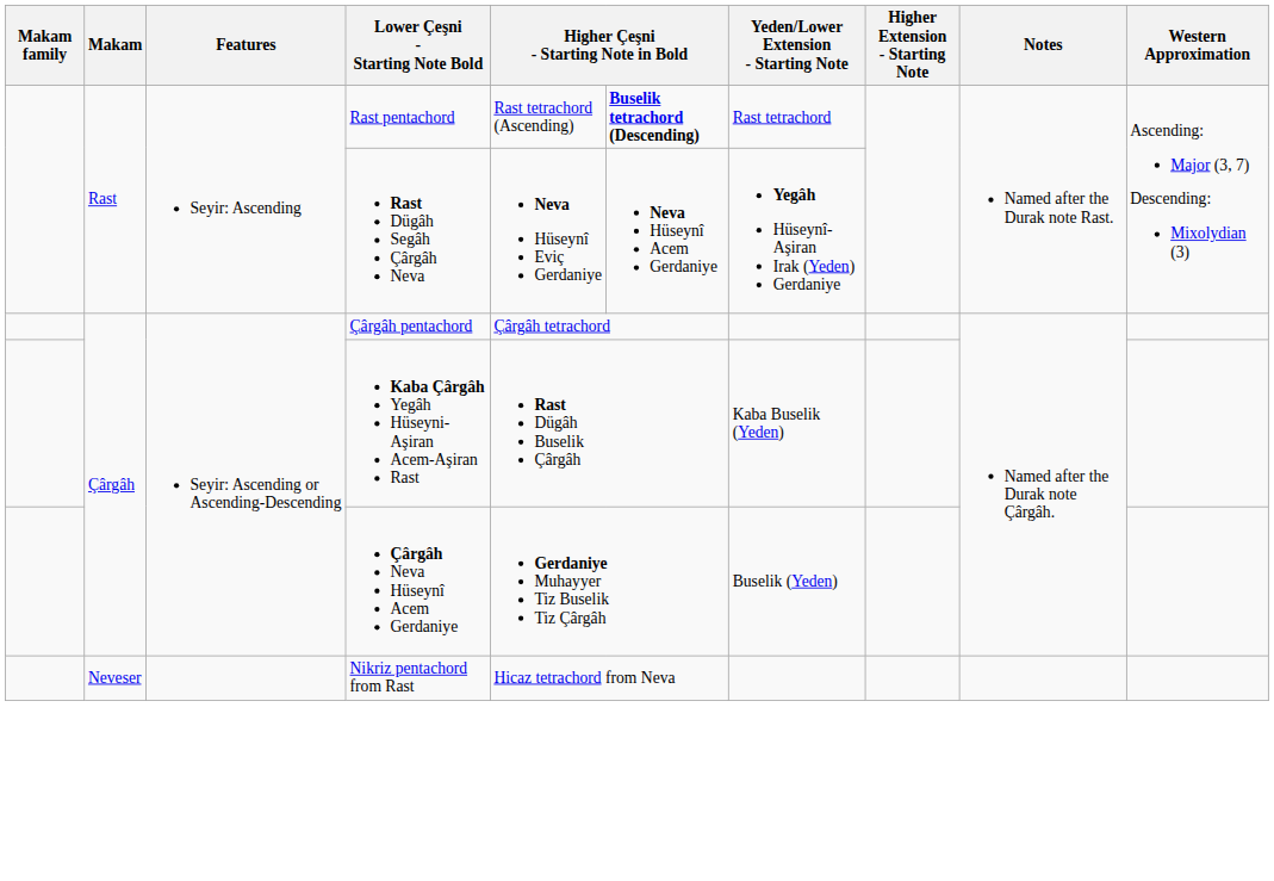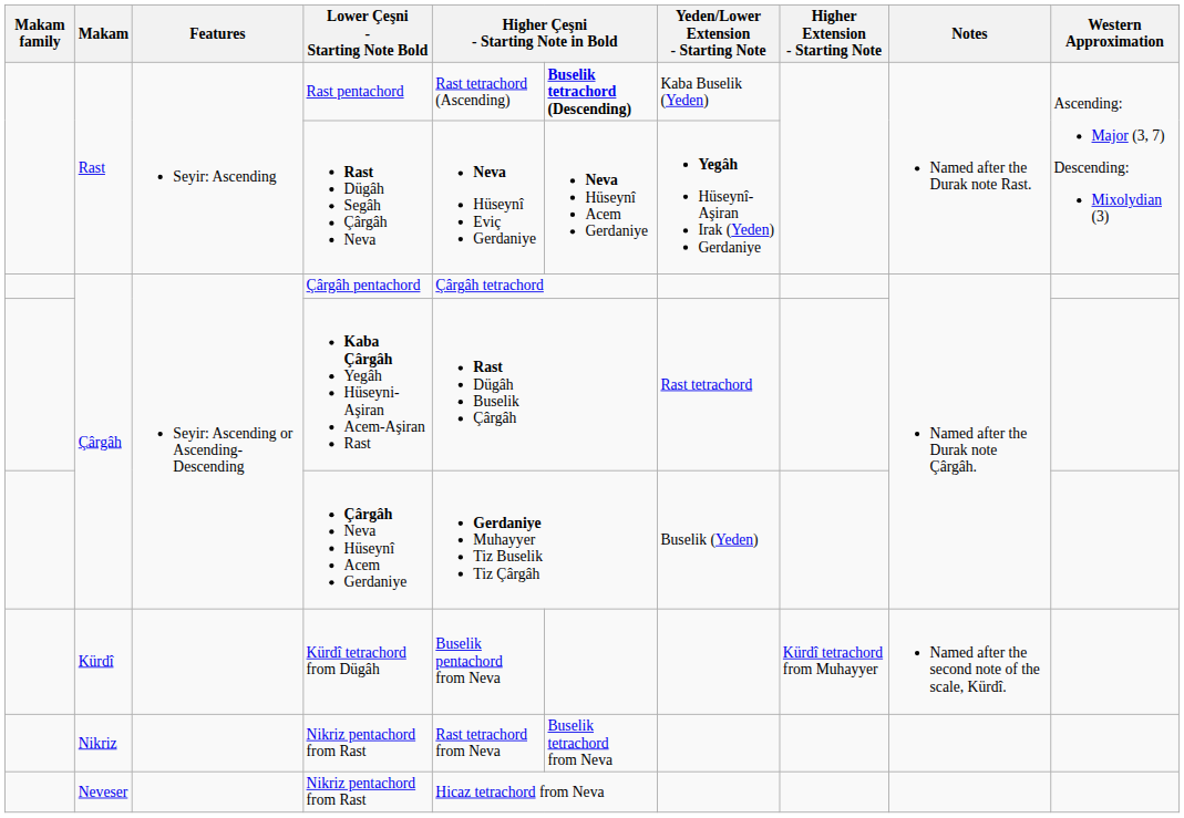Rast pentachord | Yeden/Lower Extension - Starting Note: Rast tetrachord -> Kaba Buselik (Yeden)
Kaba Çârgâh Yegâh Hüseyni-Aşiran Acem-Aşiran Rast | Yeden/Lower Extension - Starting Note: Kaba Buselik (Yeden) -> Rast tetrachord
+ row: Kürdî | Kürdî tetrachord from Dügâh | Buselik pentachord from Neva | Kürdî tetrachord from Muhayyer | Named after the second note of the scale, Kürdî.
+ row: Nikriz | Nikriz pentachord from Rast | Rast tetrachord from Neva | Buselik tetrachord from Neva
